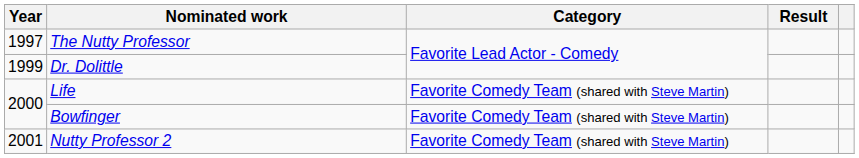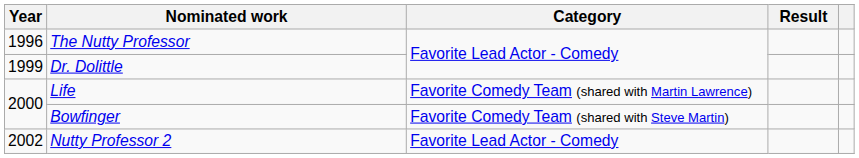The Nutty Professor | Year: 1997 -> 1996
Life | Category: Favorite Comedy Team (shared with Steve Martin) -> Favorite Comedy Team (shared with Martin Lawrence)
Nutty Professor 2 | Year: 2001 -> 2002
Nutty Professor 2 | Category: Favorite Comedy Team (shared with Steve Martin) -> Favorite Lead Actor - Comedy
